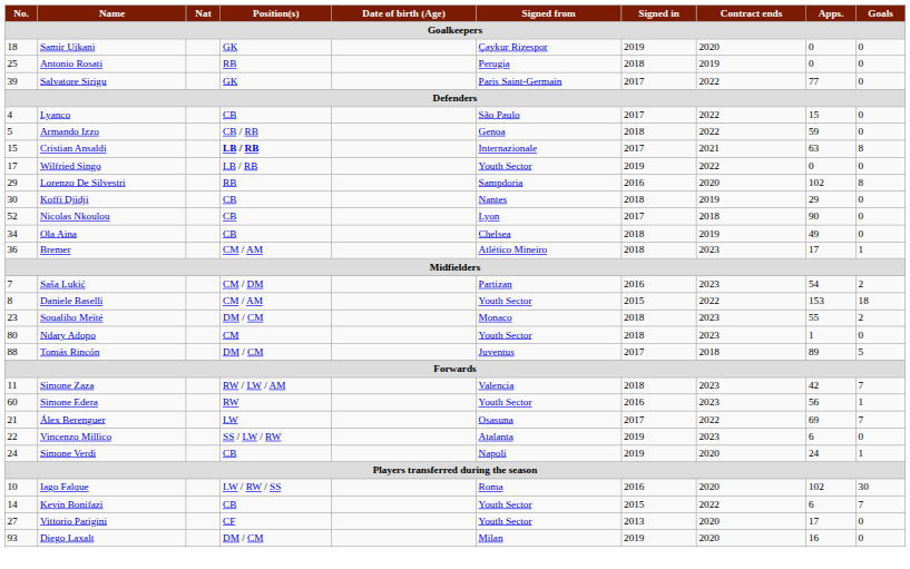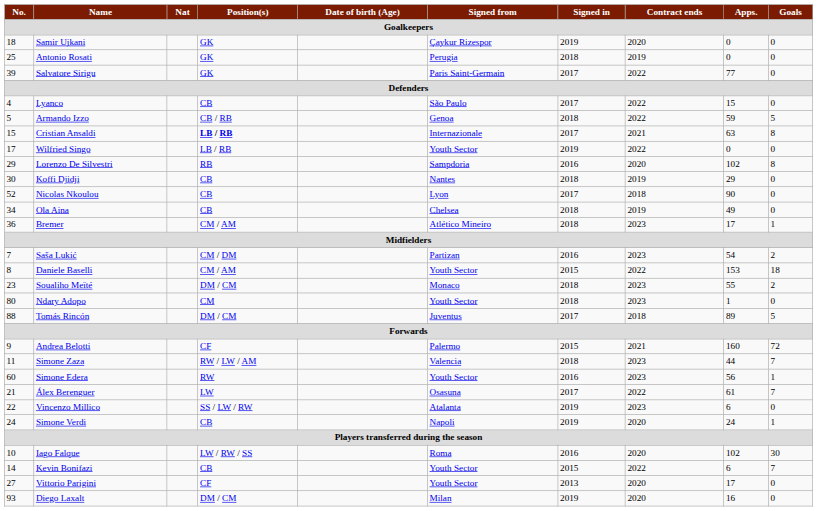Antonio Rosati | Position(s): RB -> GK
Armando Izzo | Goals: 0 -> 5
+ row: 9 | Andrea Belotti | CF | Palermo | 2015 | 2021 | 160 | 72
Simone Zaza | Apps.: 42 -> 44
Álex Berenguer | Apps.: 69 -> 61
